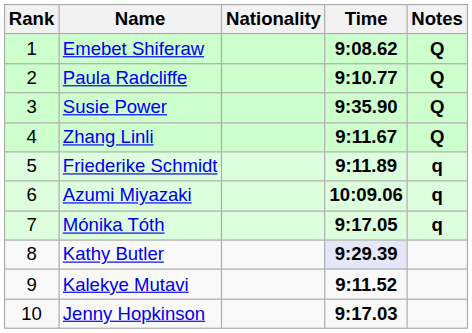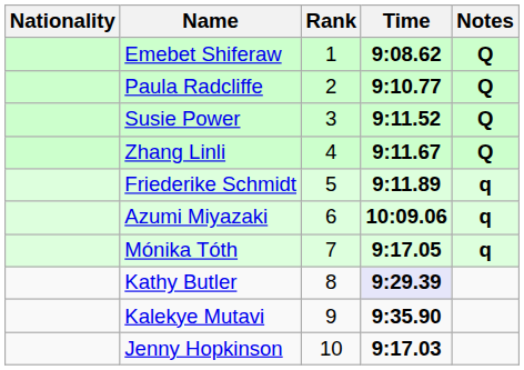columns swapped: Rank <-> Nationality
Susie Power | Time: 9:35.90 -> 9:11.52
Kalekye Mutavi | Time: 9:11.52 -> 9:35.90
